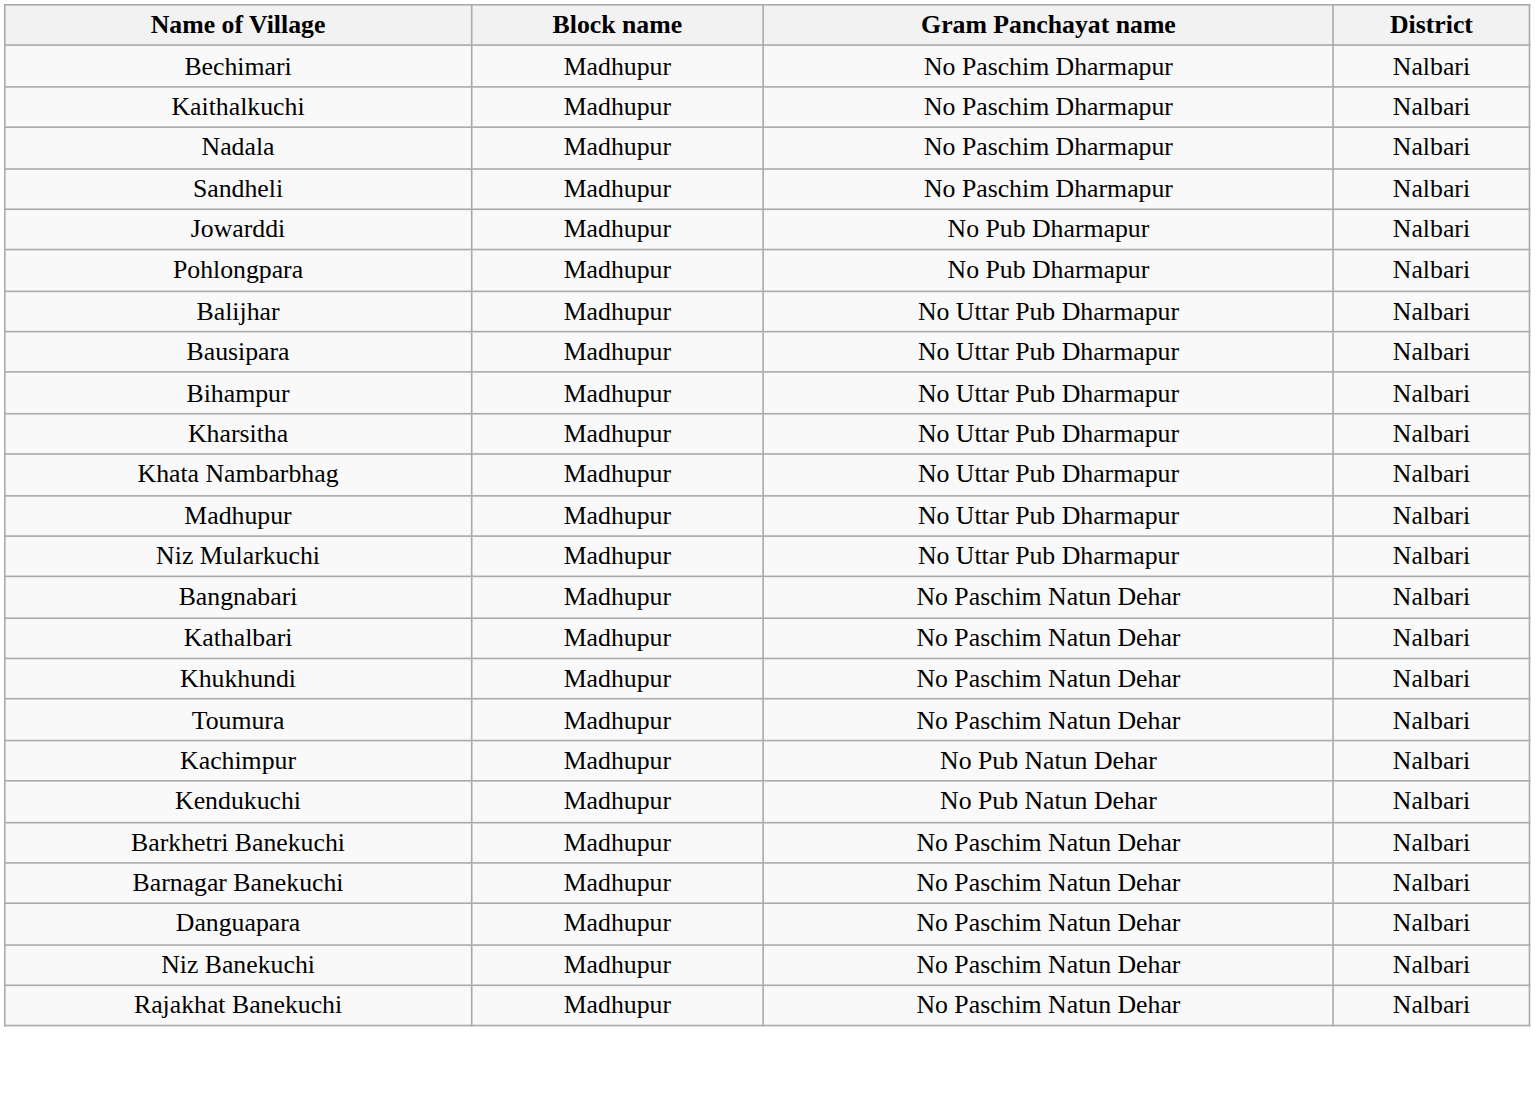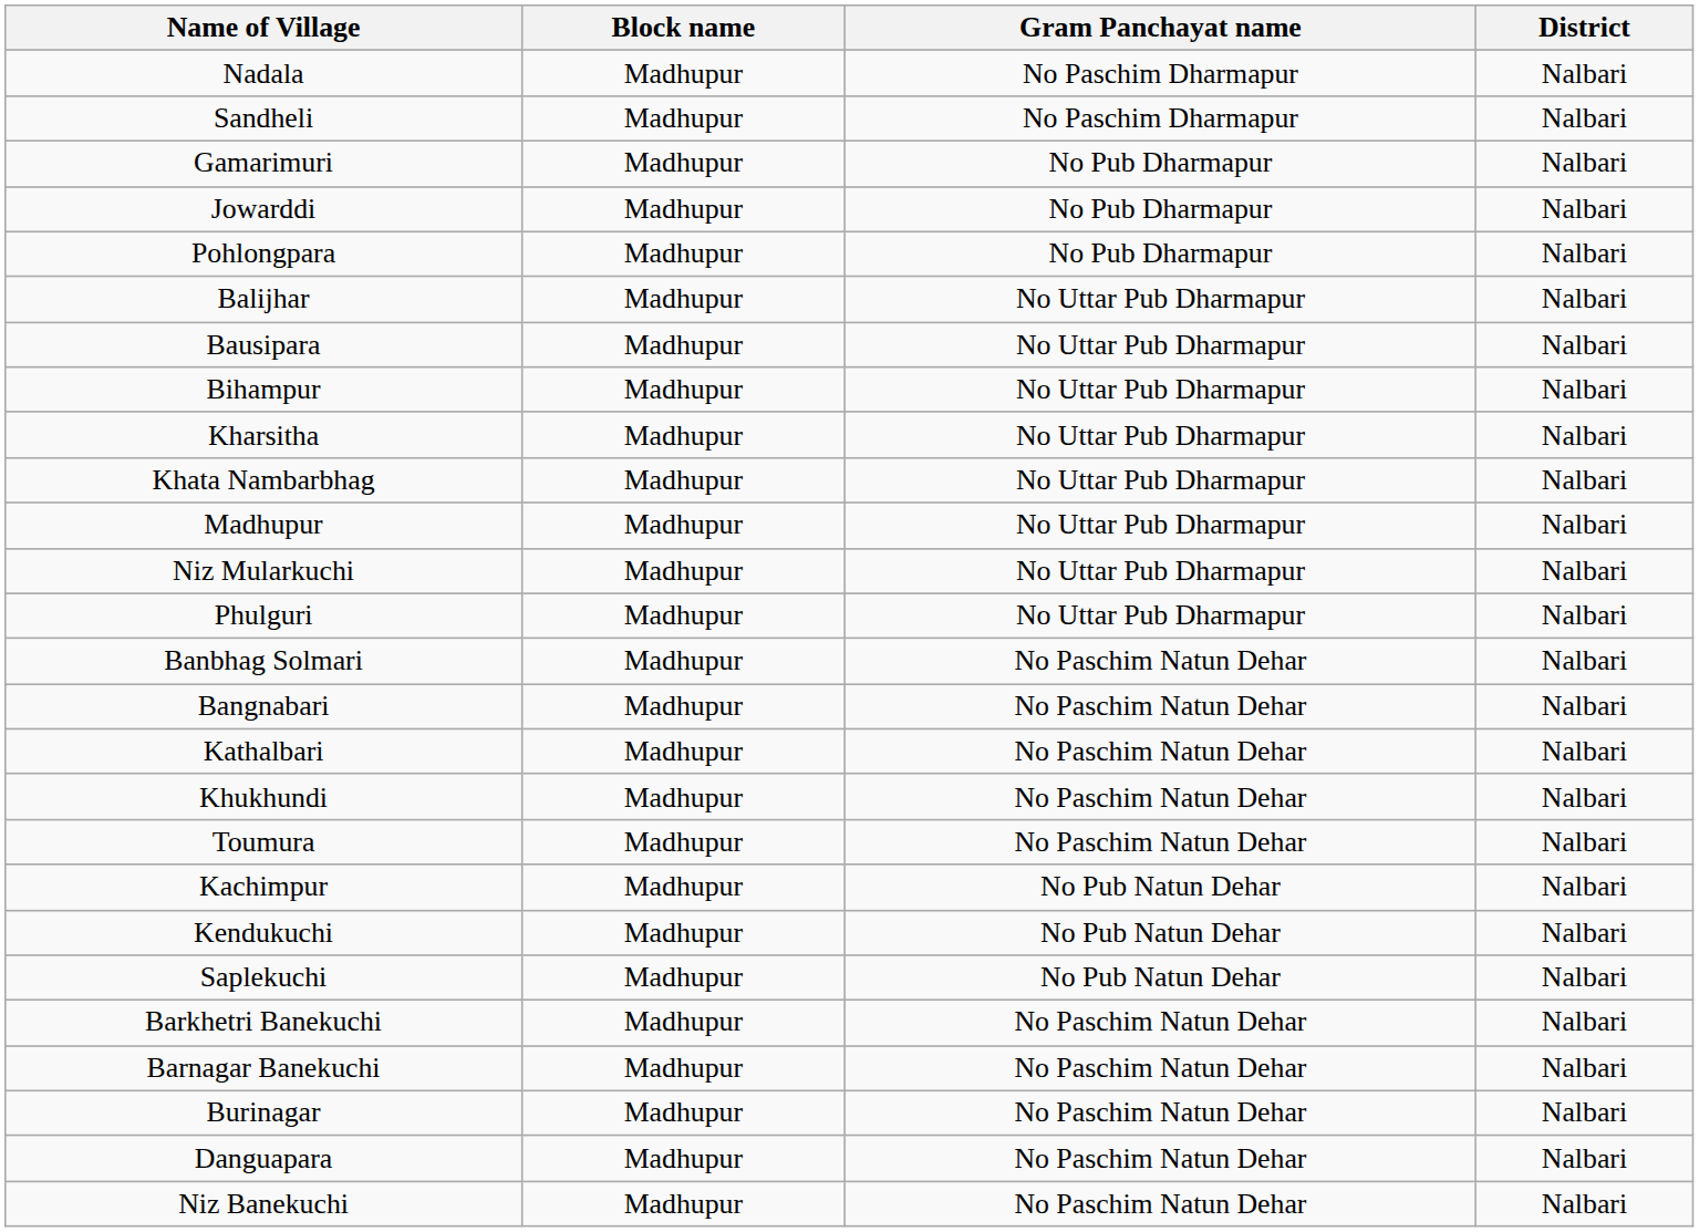- row: Bechimari | Madhupur | No Paschim Dharmapur | Nalbari
- row: Kaithalkuchi | Madhupur | No Paschim Dharmapur | Nalbari
+ row: Gamarimuri | Madhupur | No Pub Dharmapur | Nalbari
+ row: Phulguri | Madhupur | No Uttar Pub Dharmapur | Nalbari
+ row: Banbhag Solmari | Madhupur | No Paschim Natun Dehar | Nalbari
+ row: Saplekuchi | Madhupur | No Pub Natun Dehar | Nalbari
+ row: Burinagar | Madhupur | No Paschim Natun Dehar | Nalbari
- row: Rajakhat Banekuchi | Madhupur | No Paschim Natun Dehar | Nalbari
